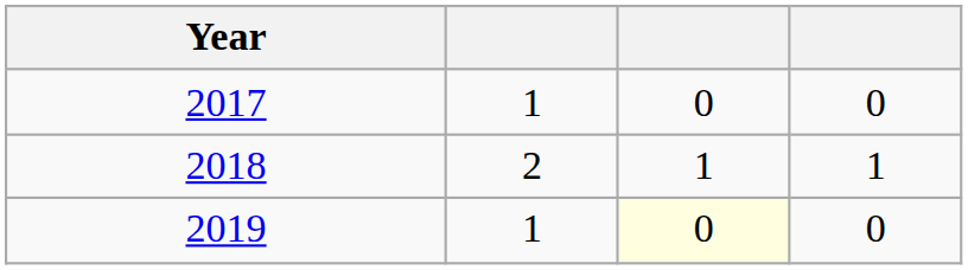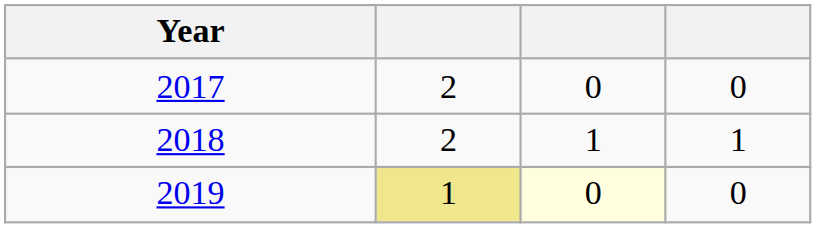2017 | column 2: 1 -> 2
2019 | column 2: no background -> khaki background
